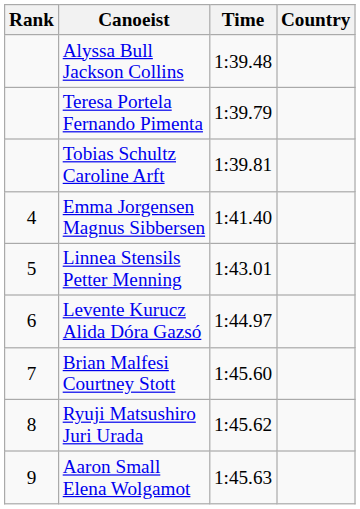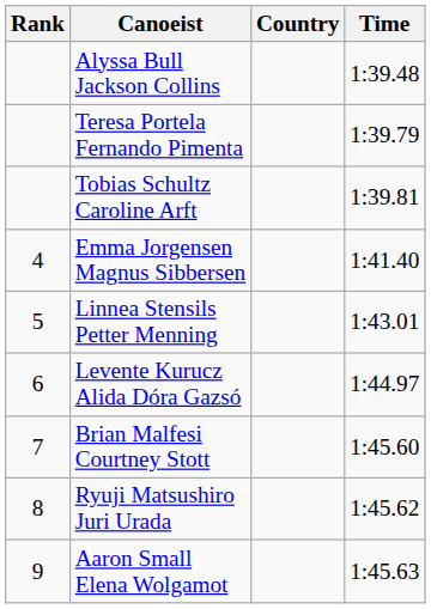columns swapped: Country <-> Time
